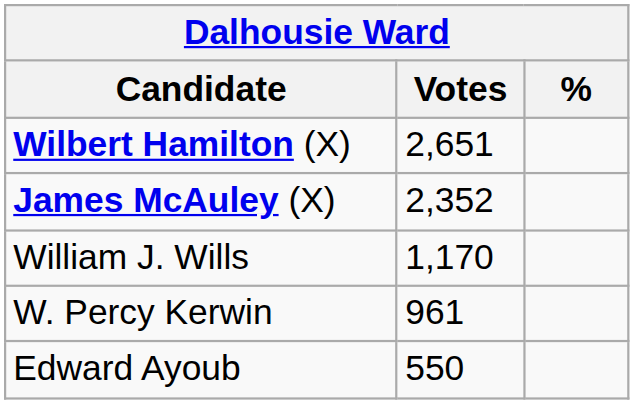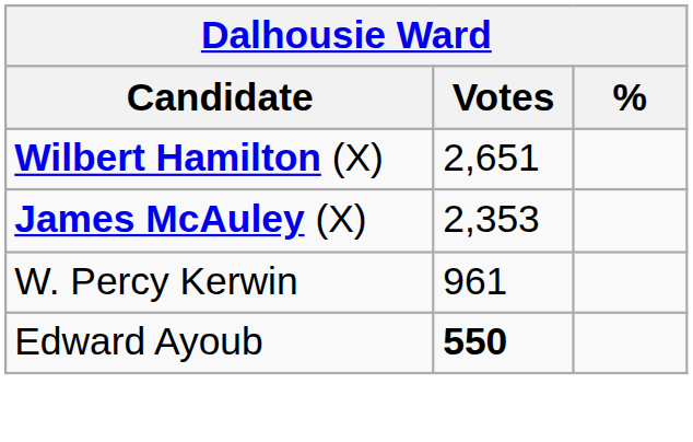James McAuley (X) | Votes: 2,352 -> 2,353
- row: William J. Wills | 1,170
Edward Ayoub | Votes: normal -> bold
